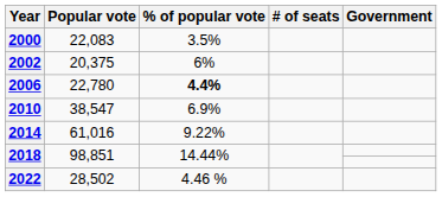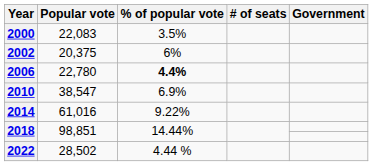2022 | % of popular vote: 4.46 % -> 4.44 %
